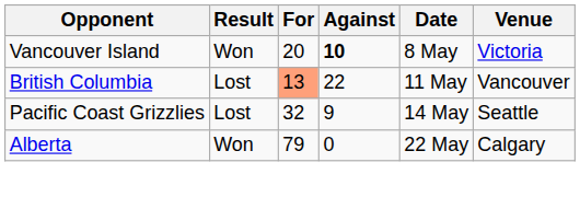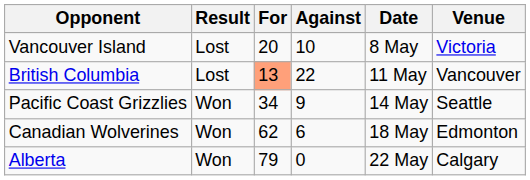Vancouver Island | Result: Won -> Lost
Vancouver Island | Against: bold -> normal
Pacific Coast Grizzlies | Result: Lost -> Won
Pacific Coast Grizzlies | For: 32 -> 34
+ row: Canadian Wolverines | Won | 62 | 6 | 18 May | Edmonton
